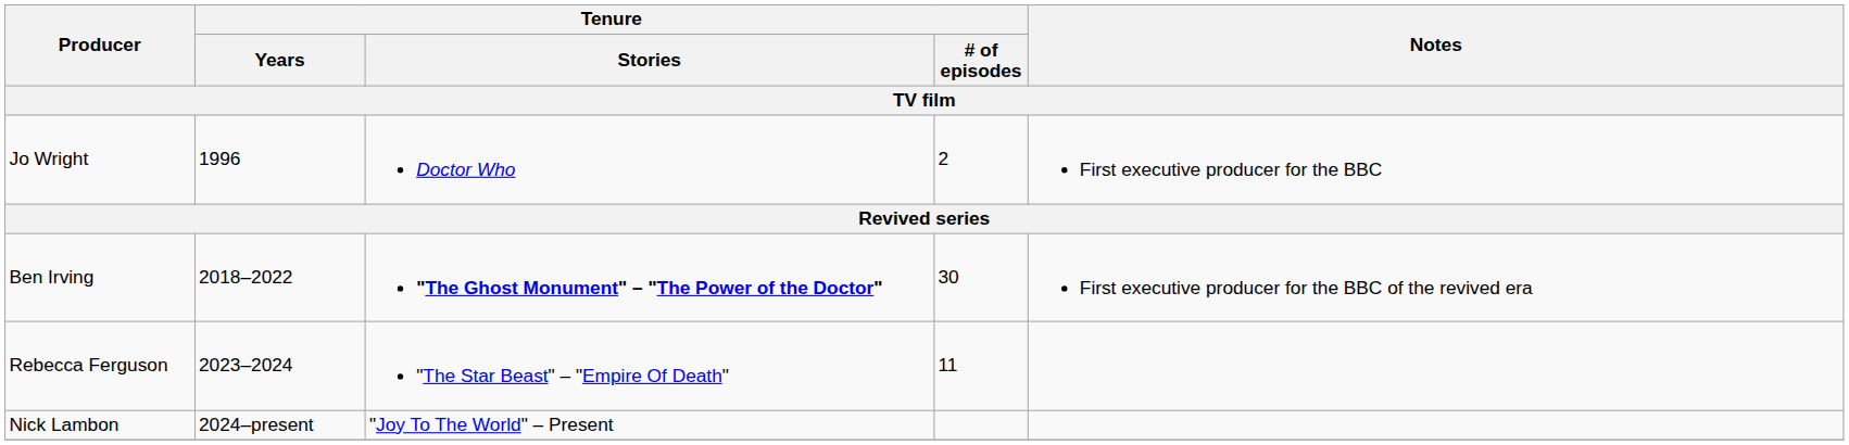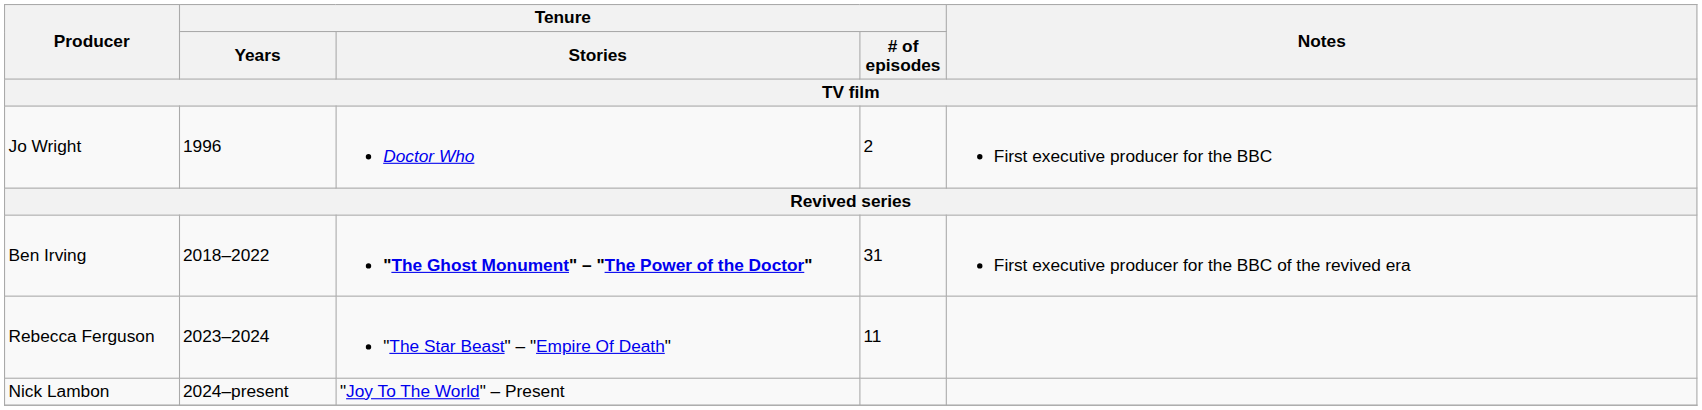Ben Irving | Tenure / # of episodes: 30 -> 31
